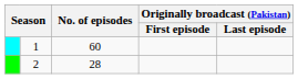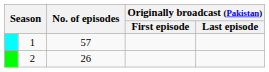1 | No. of episodes: 60 -> 57
2 | No. of episodes: 28 -> 26
